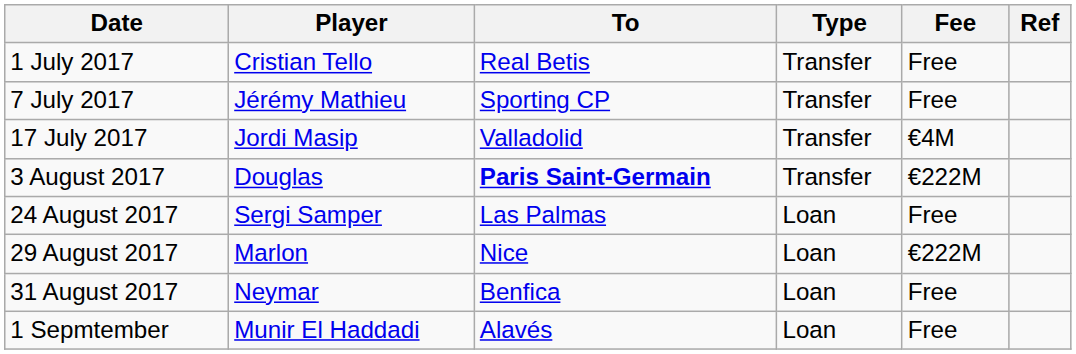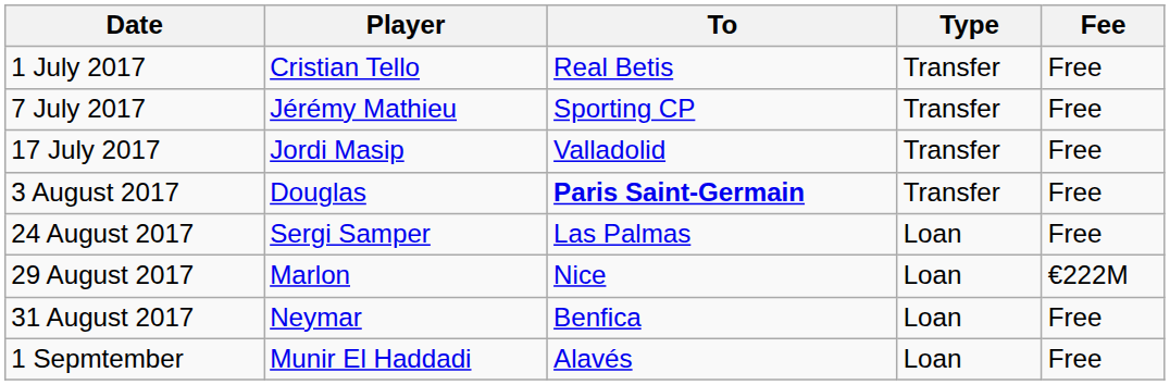- column: Ref
17 July 2017 | Fee: €4M -> Free
3 August 2017 | Fee: €222M -> Free
